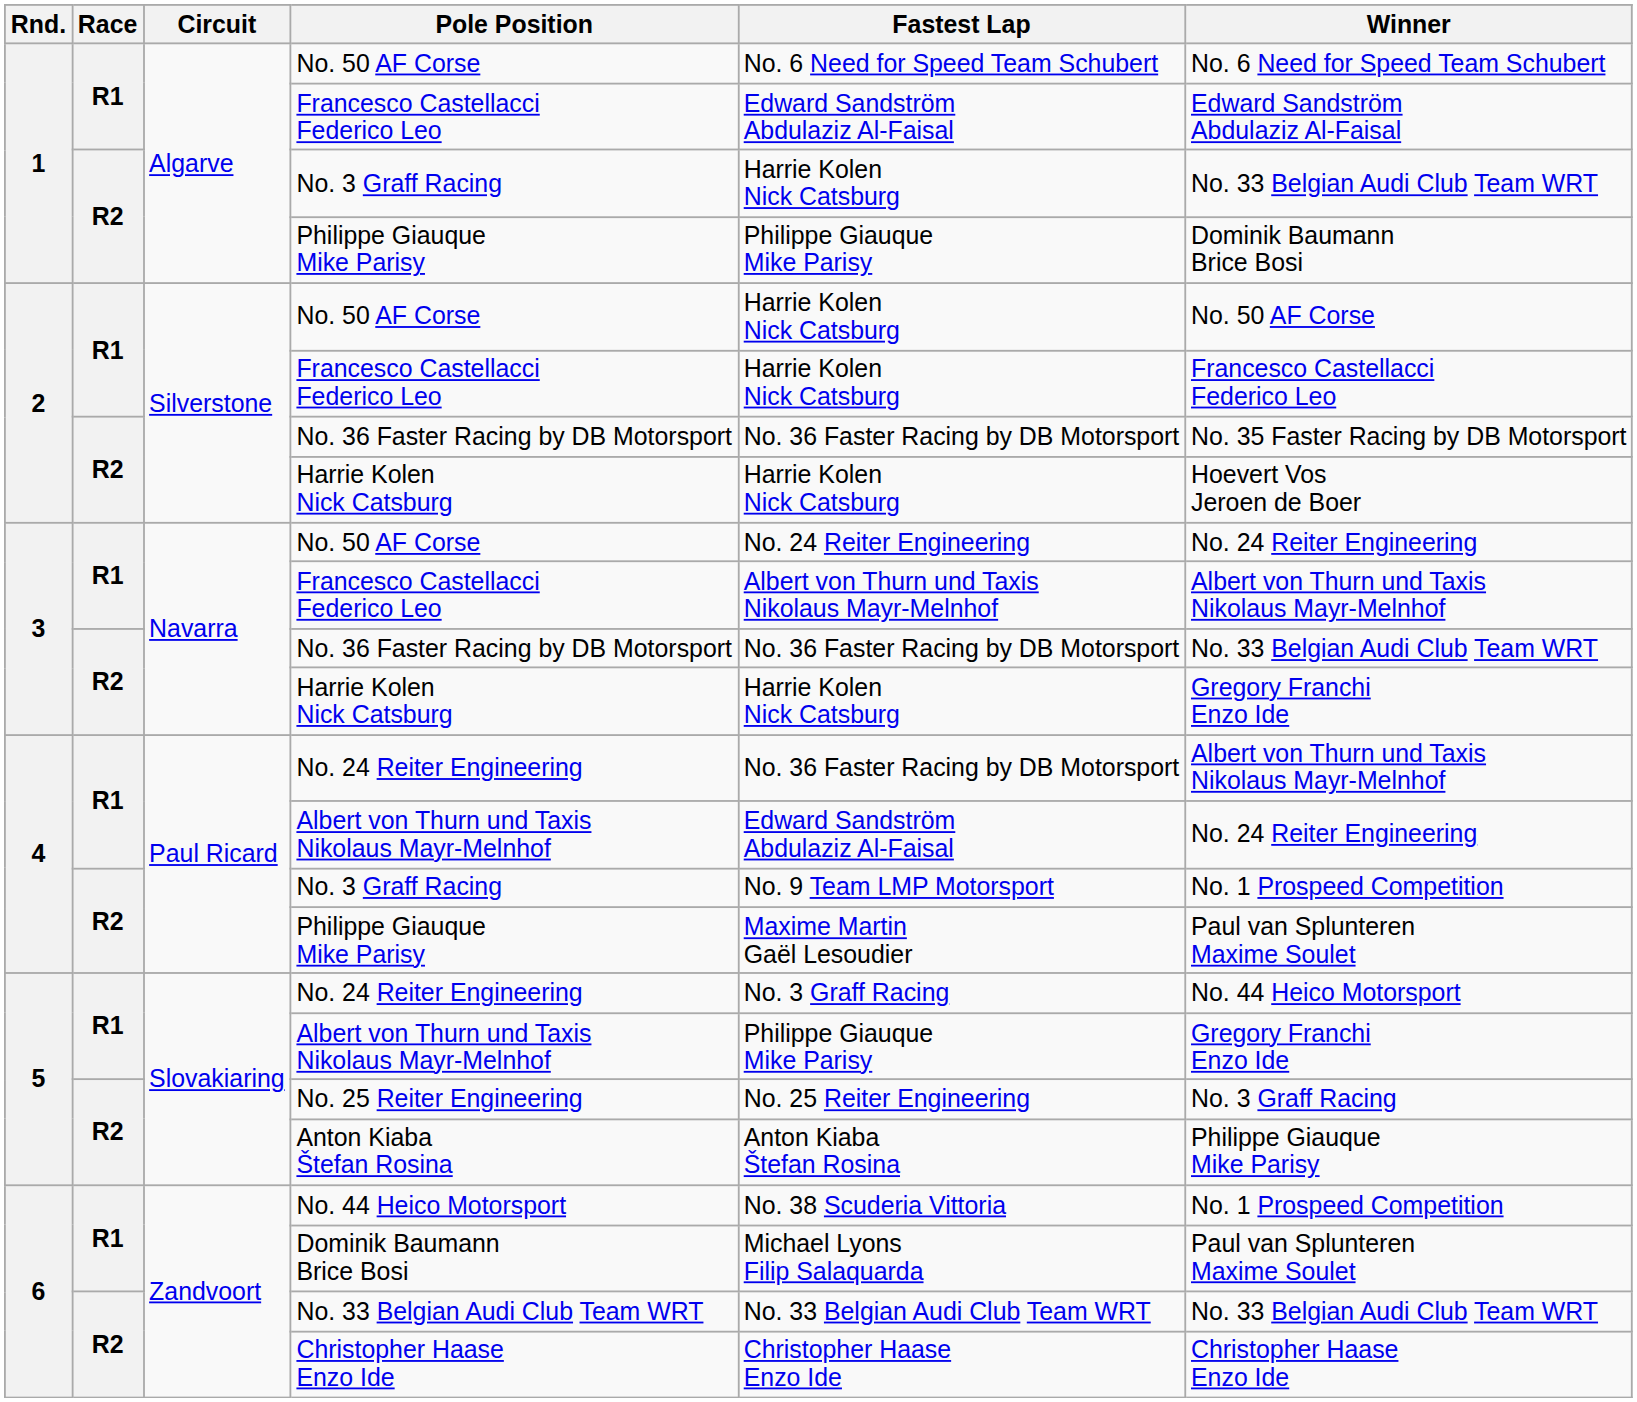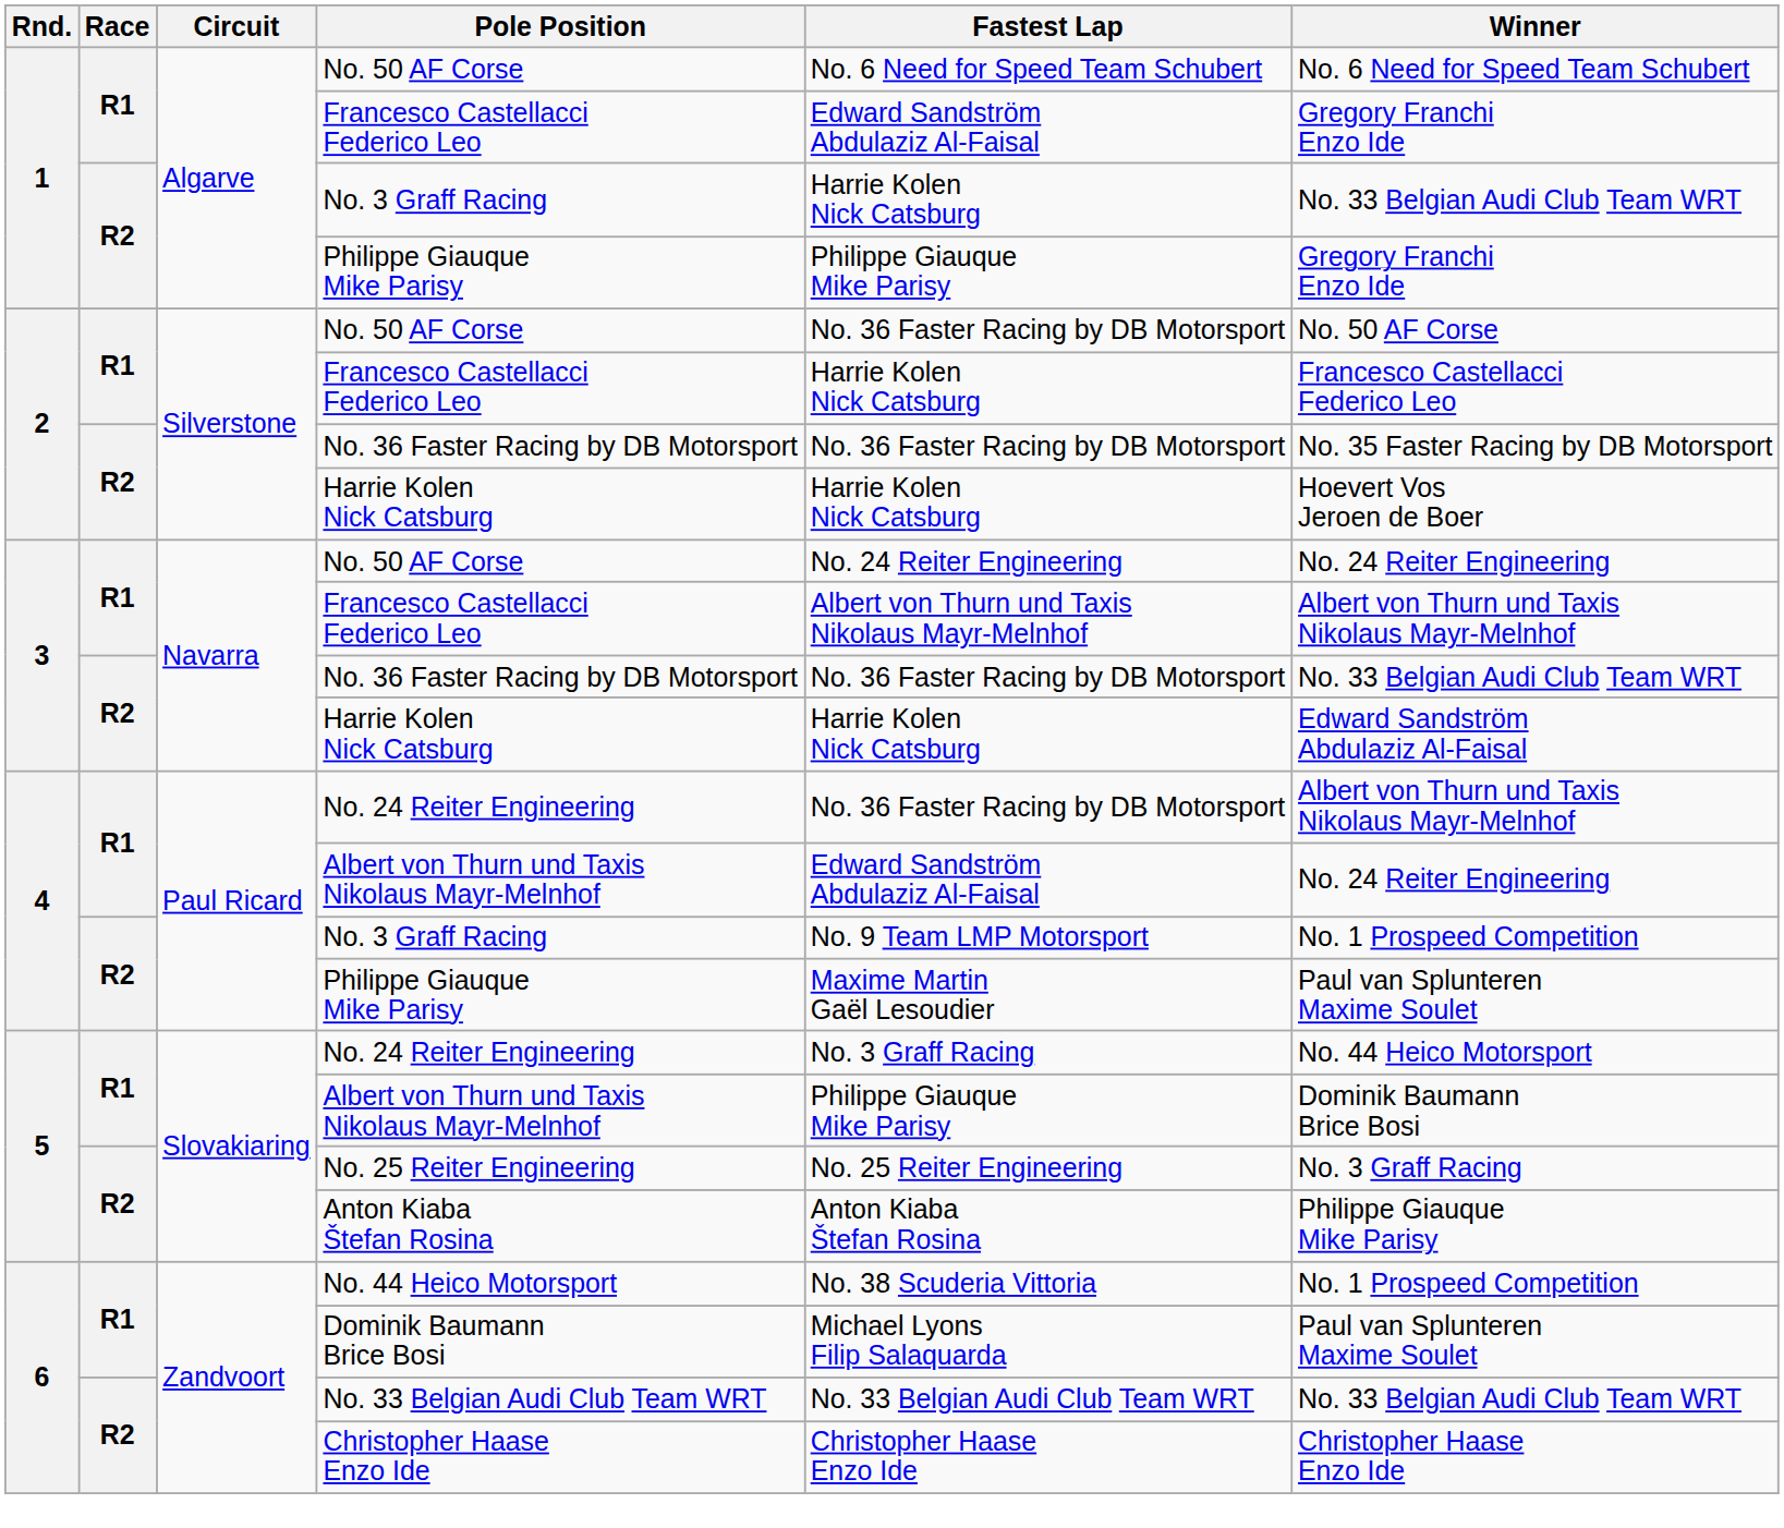1 / Francesco Castellacci Federico Leo | Winner: Edward Sandström Abdulaziz Al-Faisal -> Gregory Franchi Enzo Ide
1 / Philippe Giauque Mike Parisy | Winner: Dominik Baumann Brice Bosi -> Gregory Franchi Enzo Ide
2 / No. 50 AF Corse | Fastest Lap: Harrie Kolen Nick Catsburg -> No. 36 Faster Racing by DB Motorsport
3 / Harrie Kolen Nick Catsburg | Winner: Gregory Franchi Enzo Ide -> Edward Sandström Abdulaziz Al-Faisal
5 / Albert von Thurn und Taxis Nikolaus Mayr-Melnhof | Winner: Gregory Franchi Enzo Ide -> Dominik Baumann Brice Bosi
